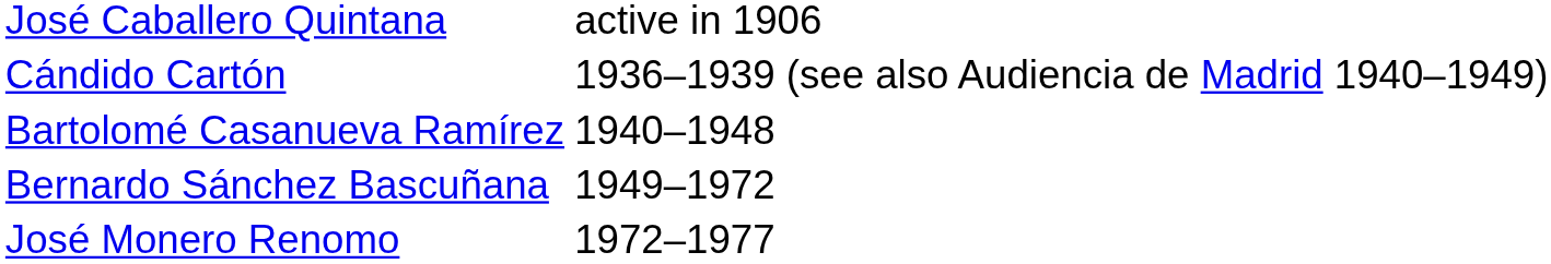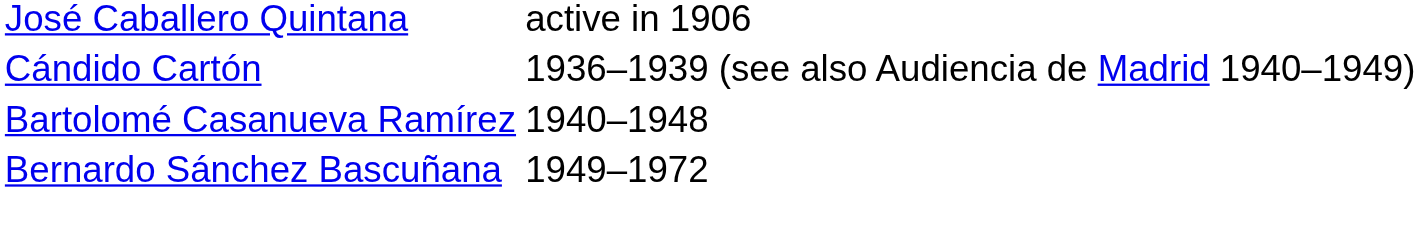- row: José Monero Renomo | 1972–1977
